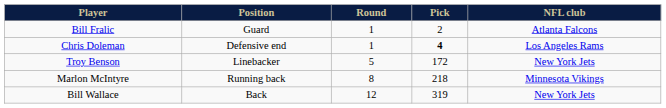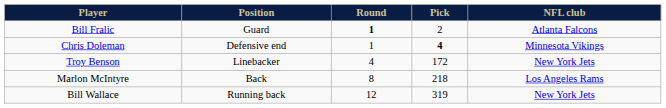Bill Fralic | Round: normal -> bold
Chris Doleman | NFL club: Los Angeles Rams -> Minnesota Vikings
Troy Benson | Round: 5 -> 4
Marlon McIntyre | Position: Running back -> Back
Marlon McIntyre | NFL club: Minnesota Vikings -> Los Angeles Rams
Bill Wallace | Position: Back -> Running back
